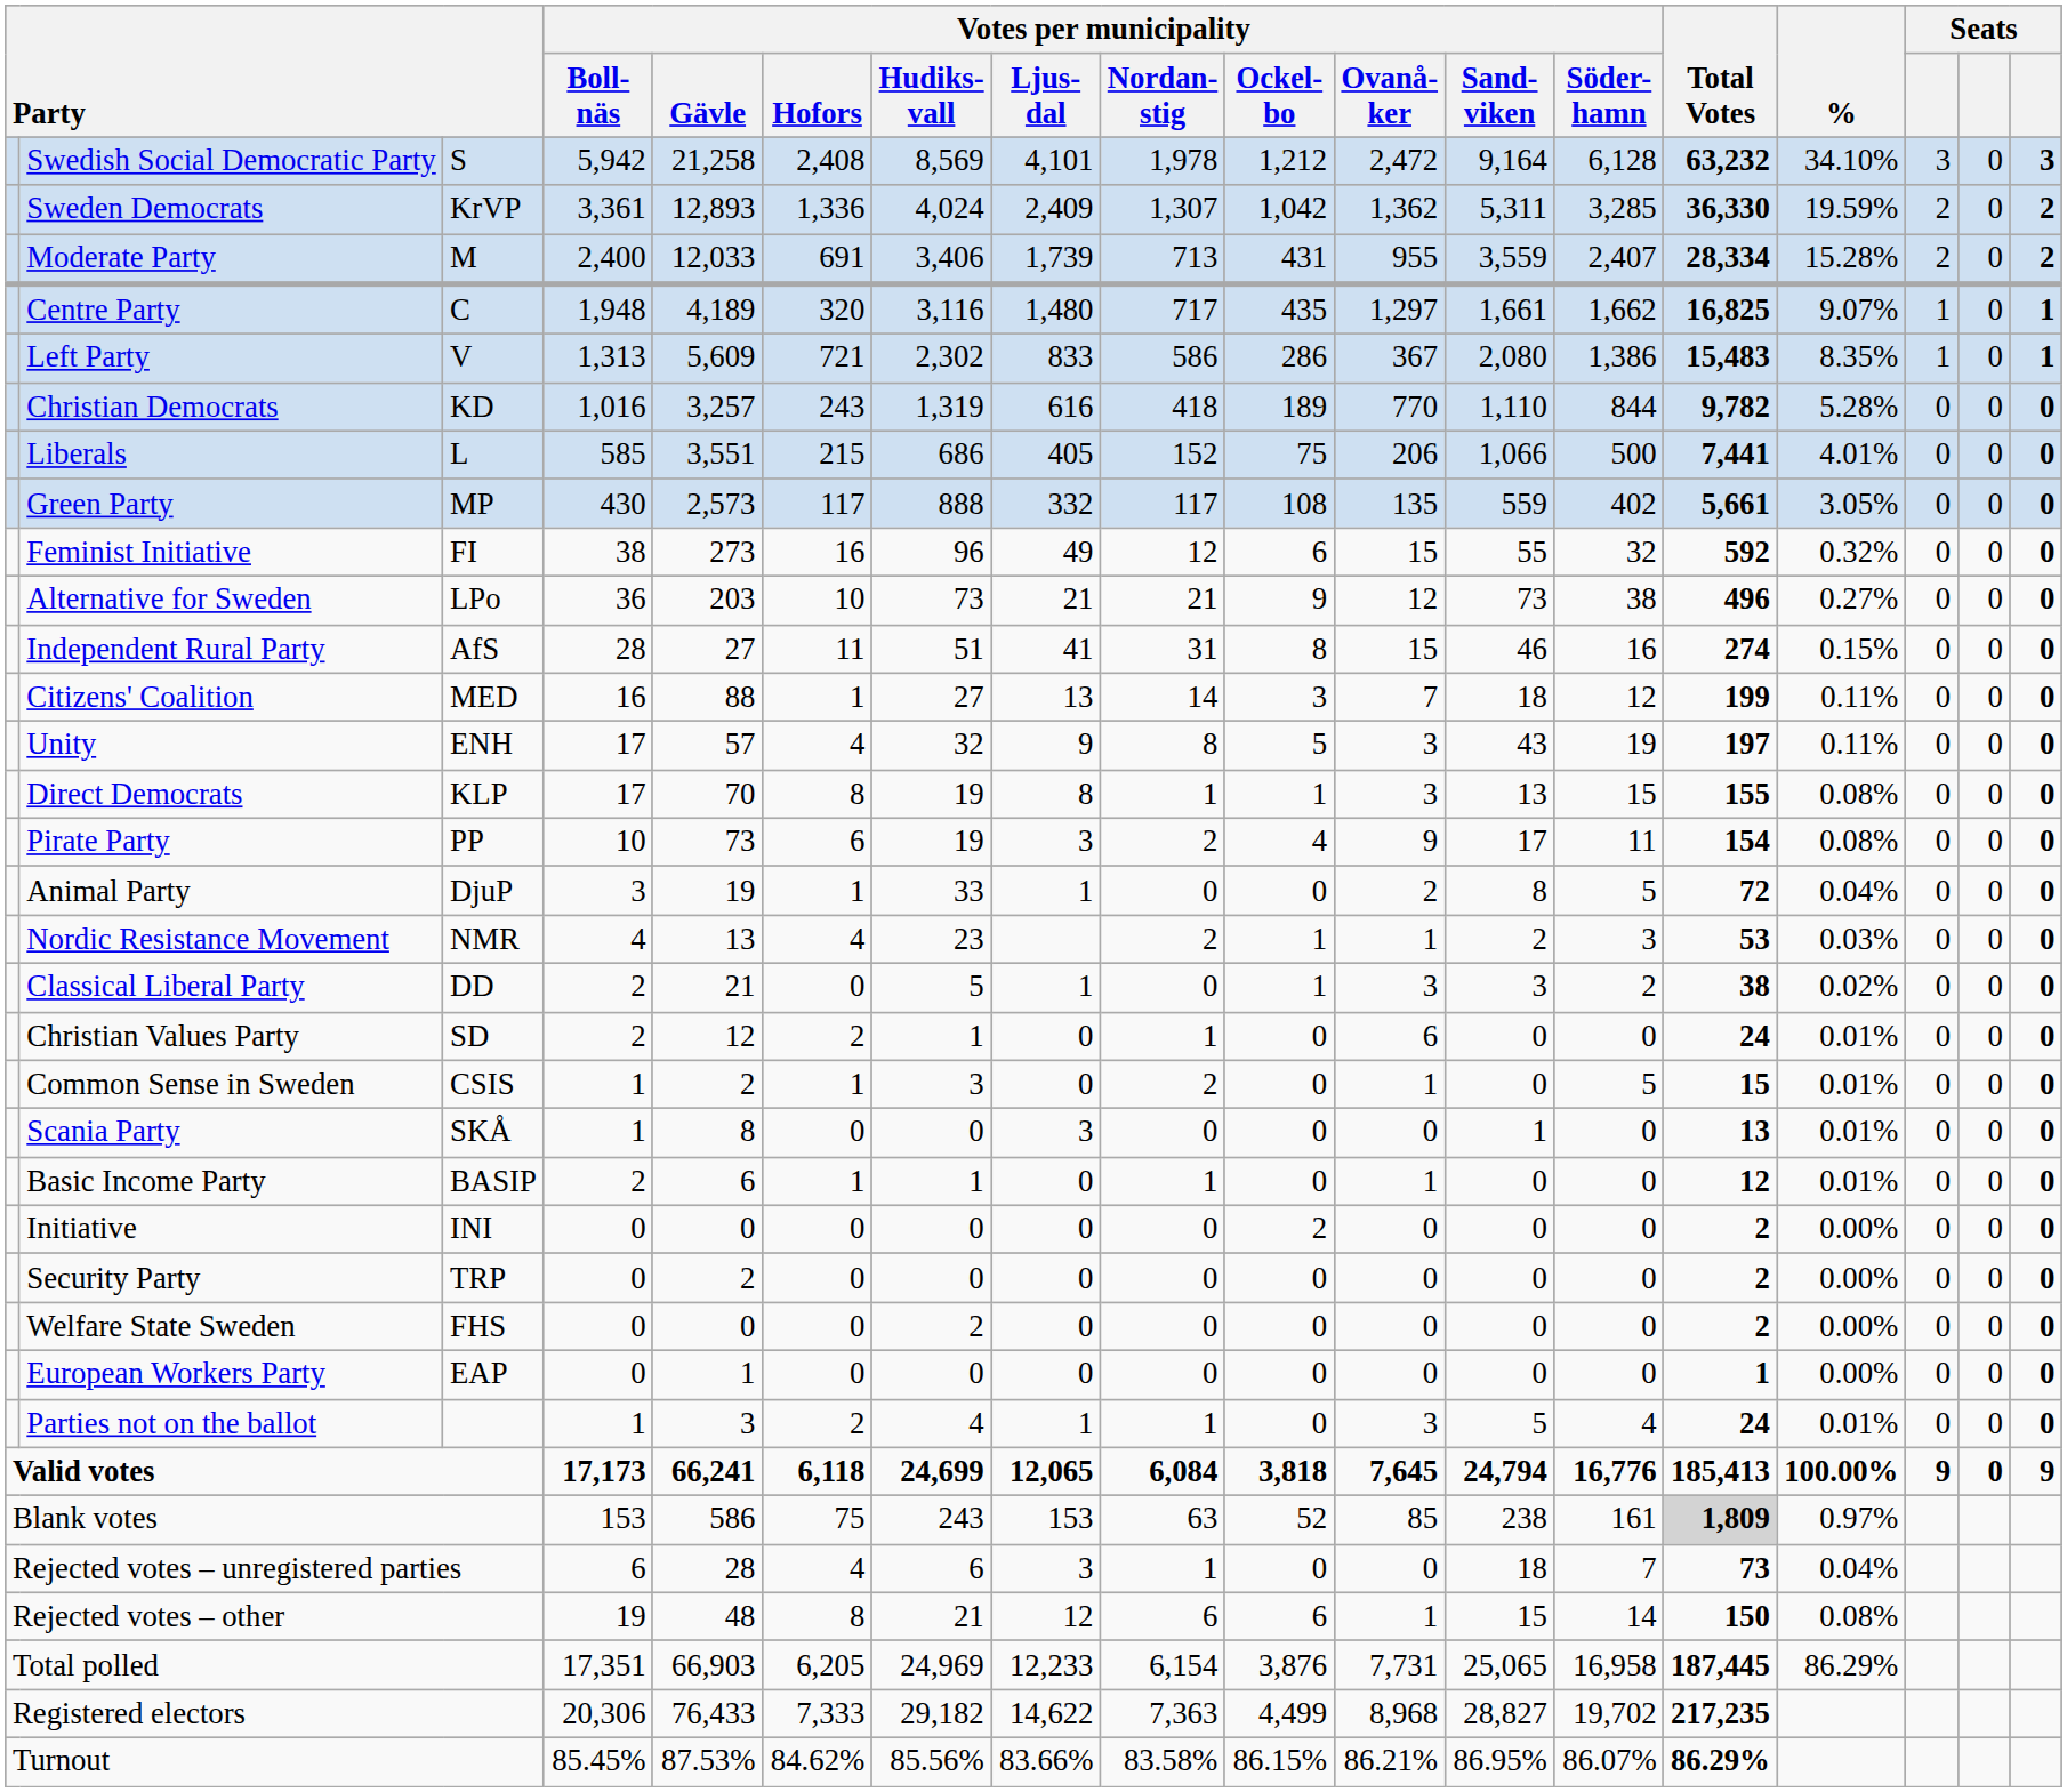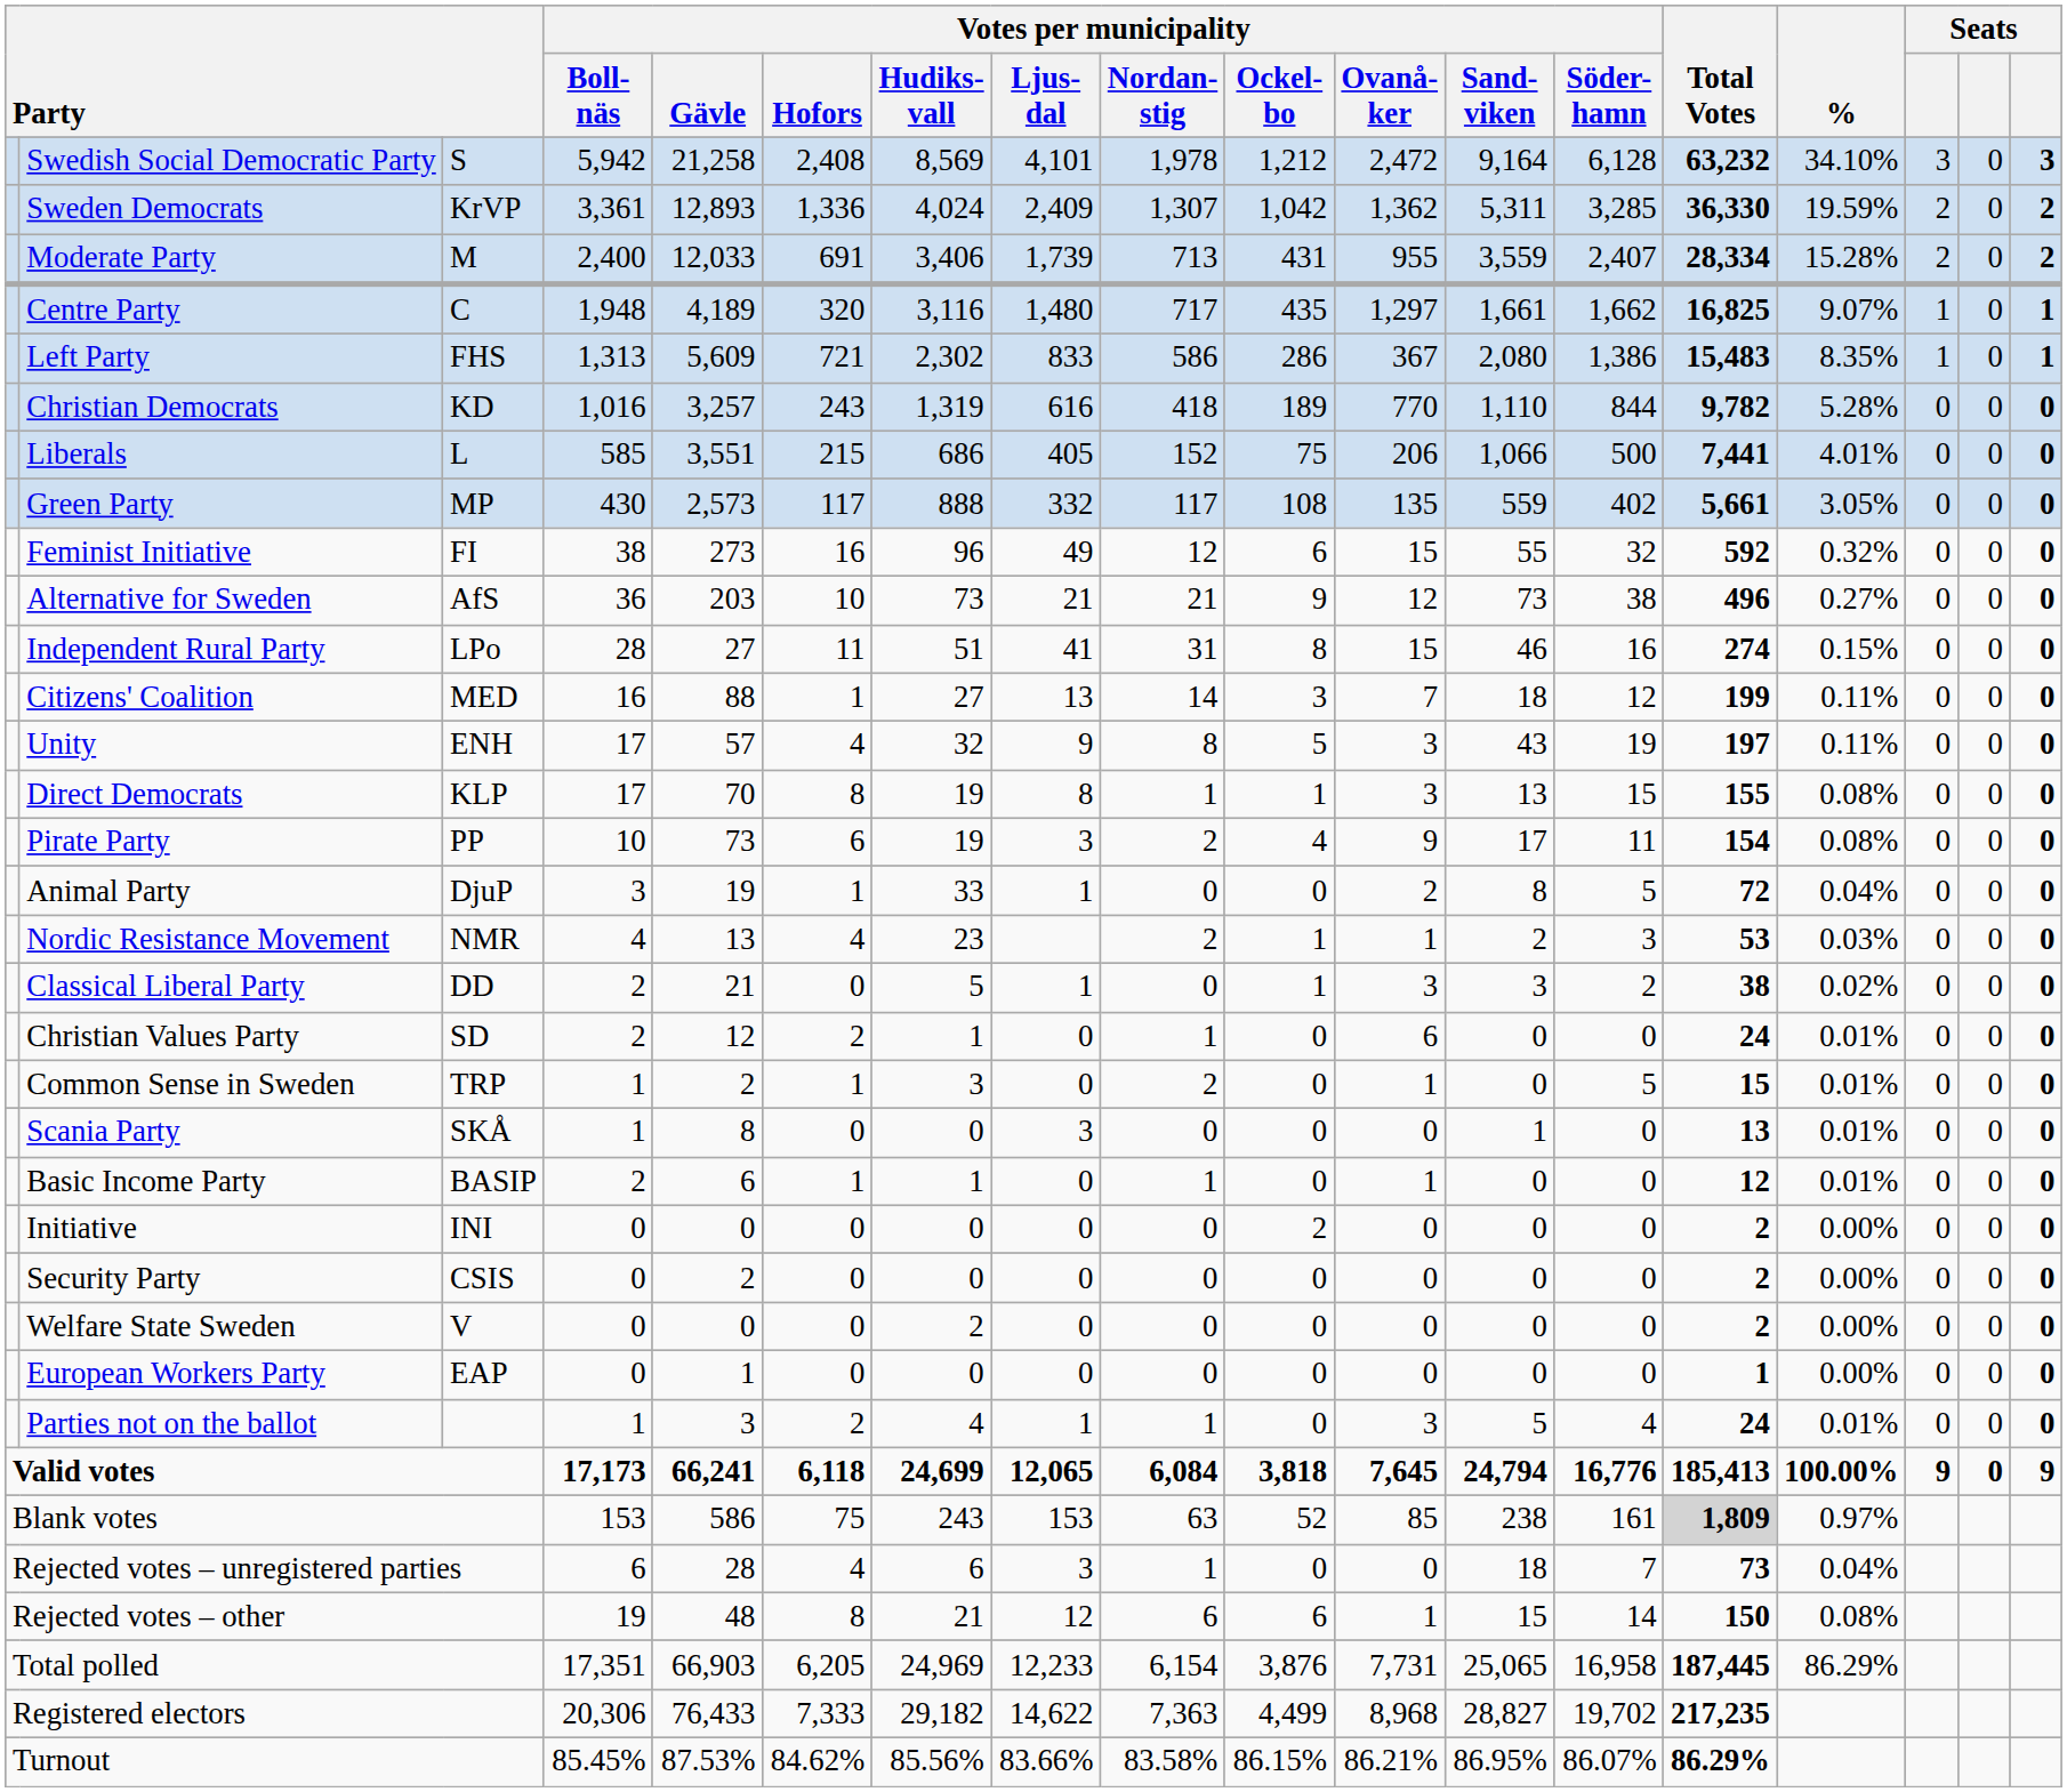Left Party | column 3: V -> FHS
Alternative for Sweden | column 3: LPo -> AfS
Independent Rural Party | column 3: AfS -> LPo
Common Sense in Sweden | column 3: CSIS -> TRP
Security Party | column 3: TRP -> CSIS
Welfare State Sweden | column 3: FHS -> V
